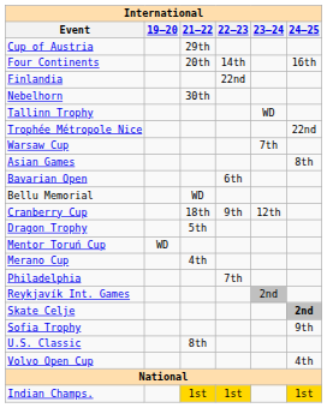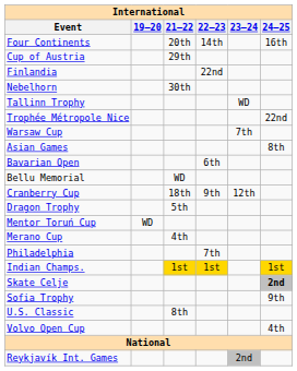rows swapped: Four Continents <-> Cup of Austria
rows swapped: Reykjavík Int. Games <-> Indian Champs.
